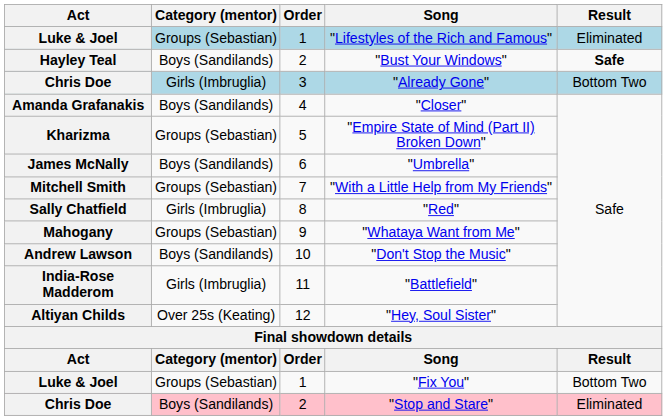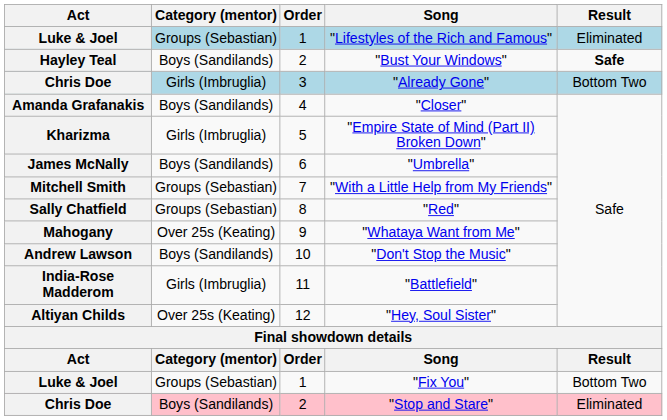"Empire State of Mind (Part II) Broken Down" | Category (mentor): Groups (Sebastian) -> Girls (Imbruglia)
"Red" | Category (mentor): Girls (Imbruglia) -> Groups (Sebastian)
"Whataya Want from Me" | Category (mentor): Groups (Sebastian) -> Over 25s (Keating)
